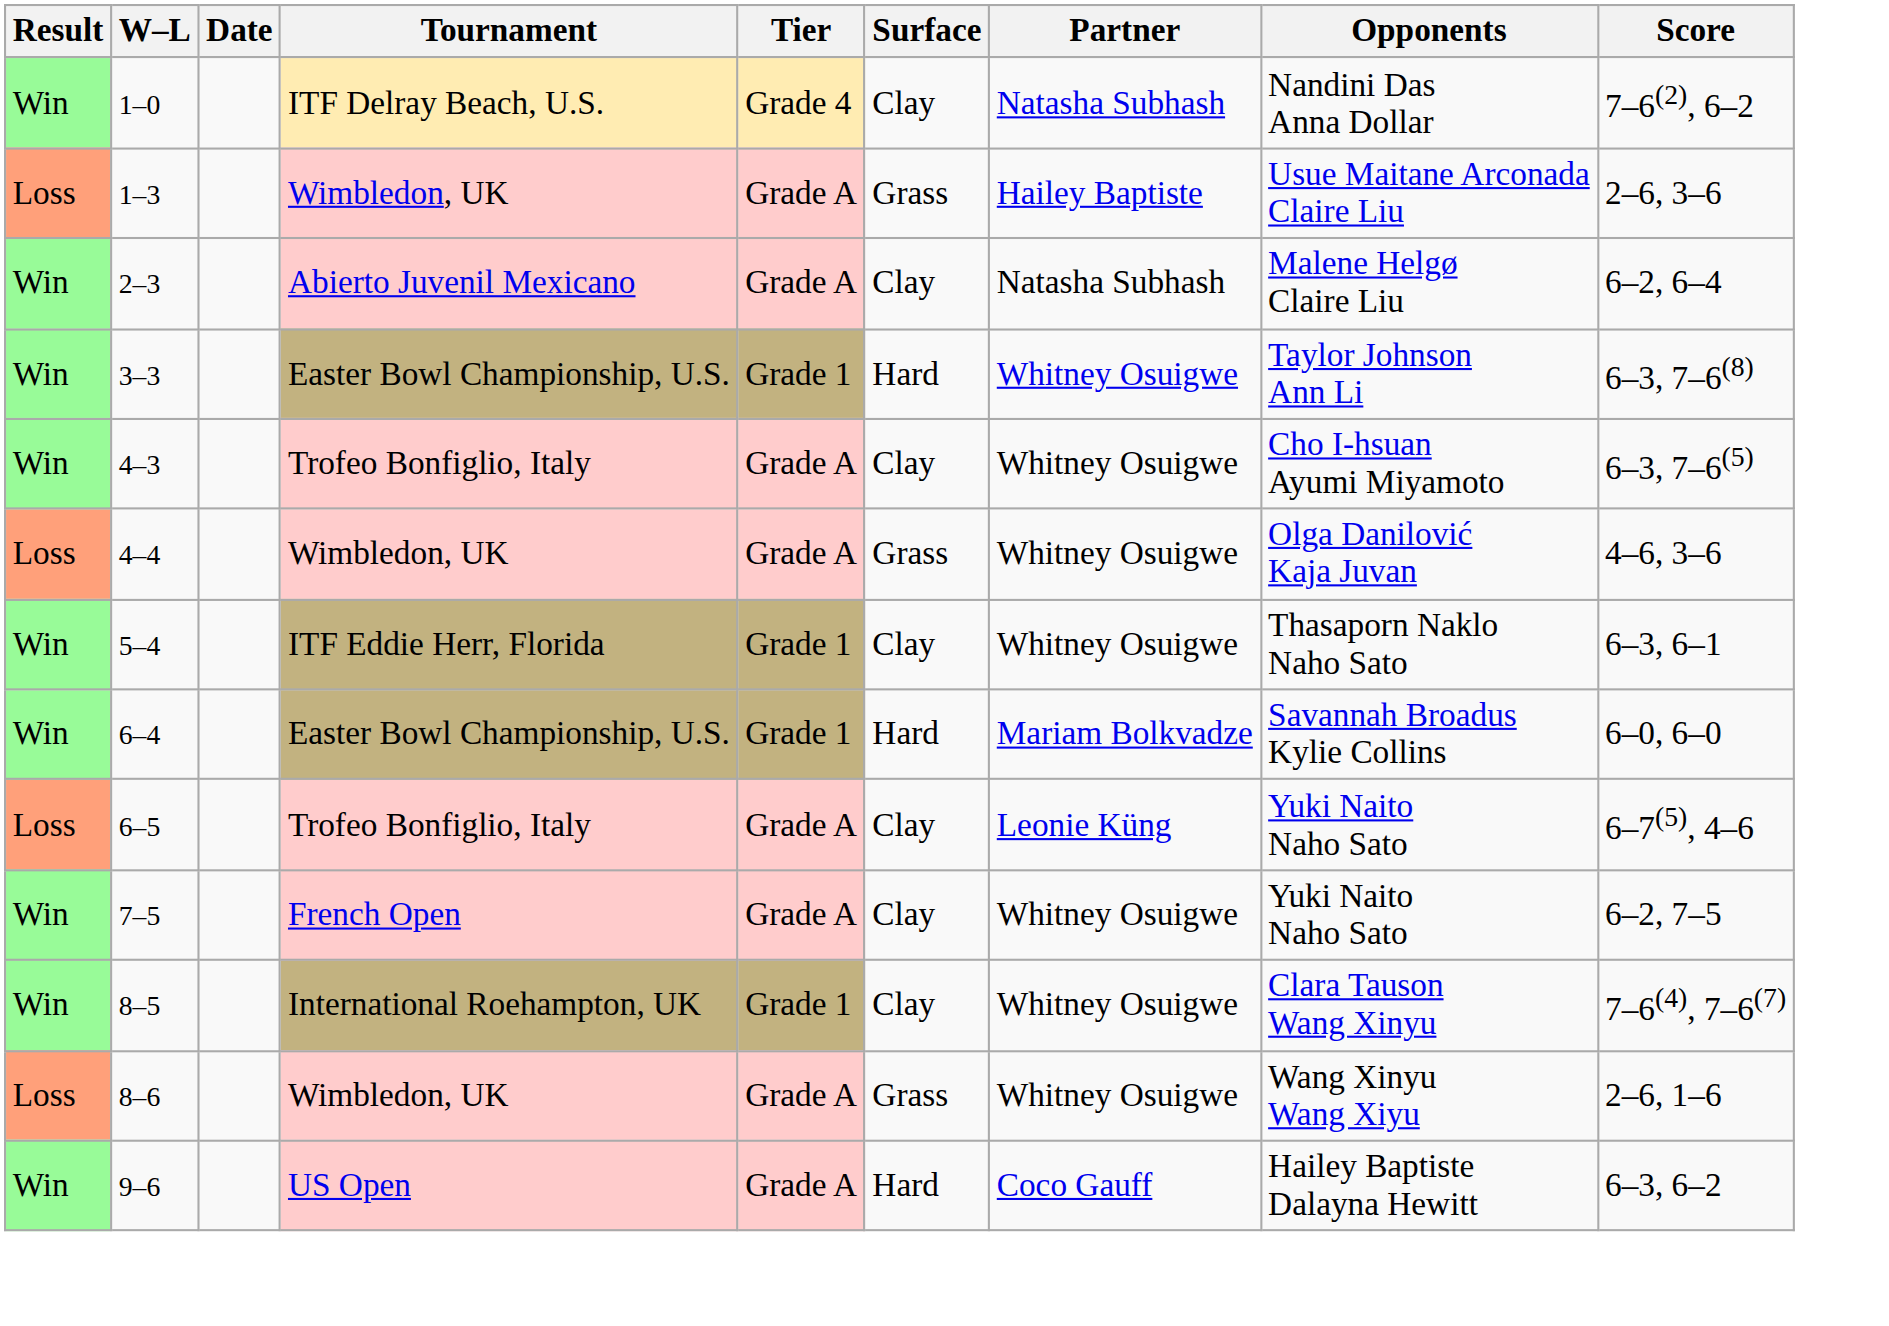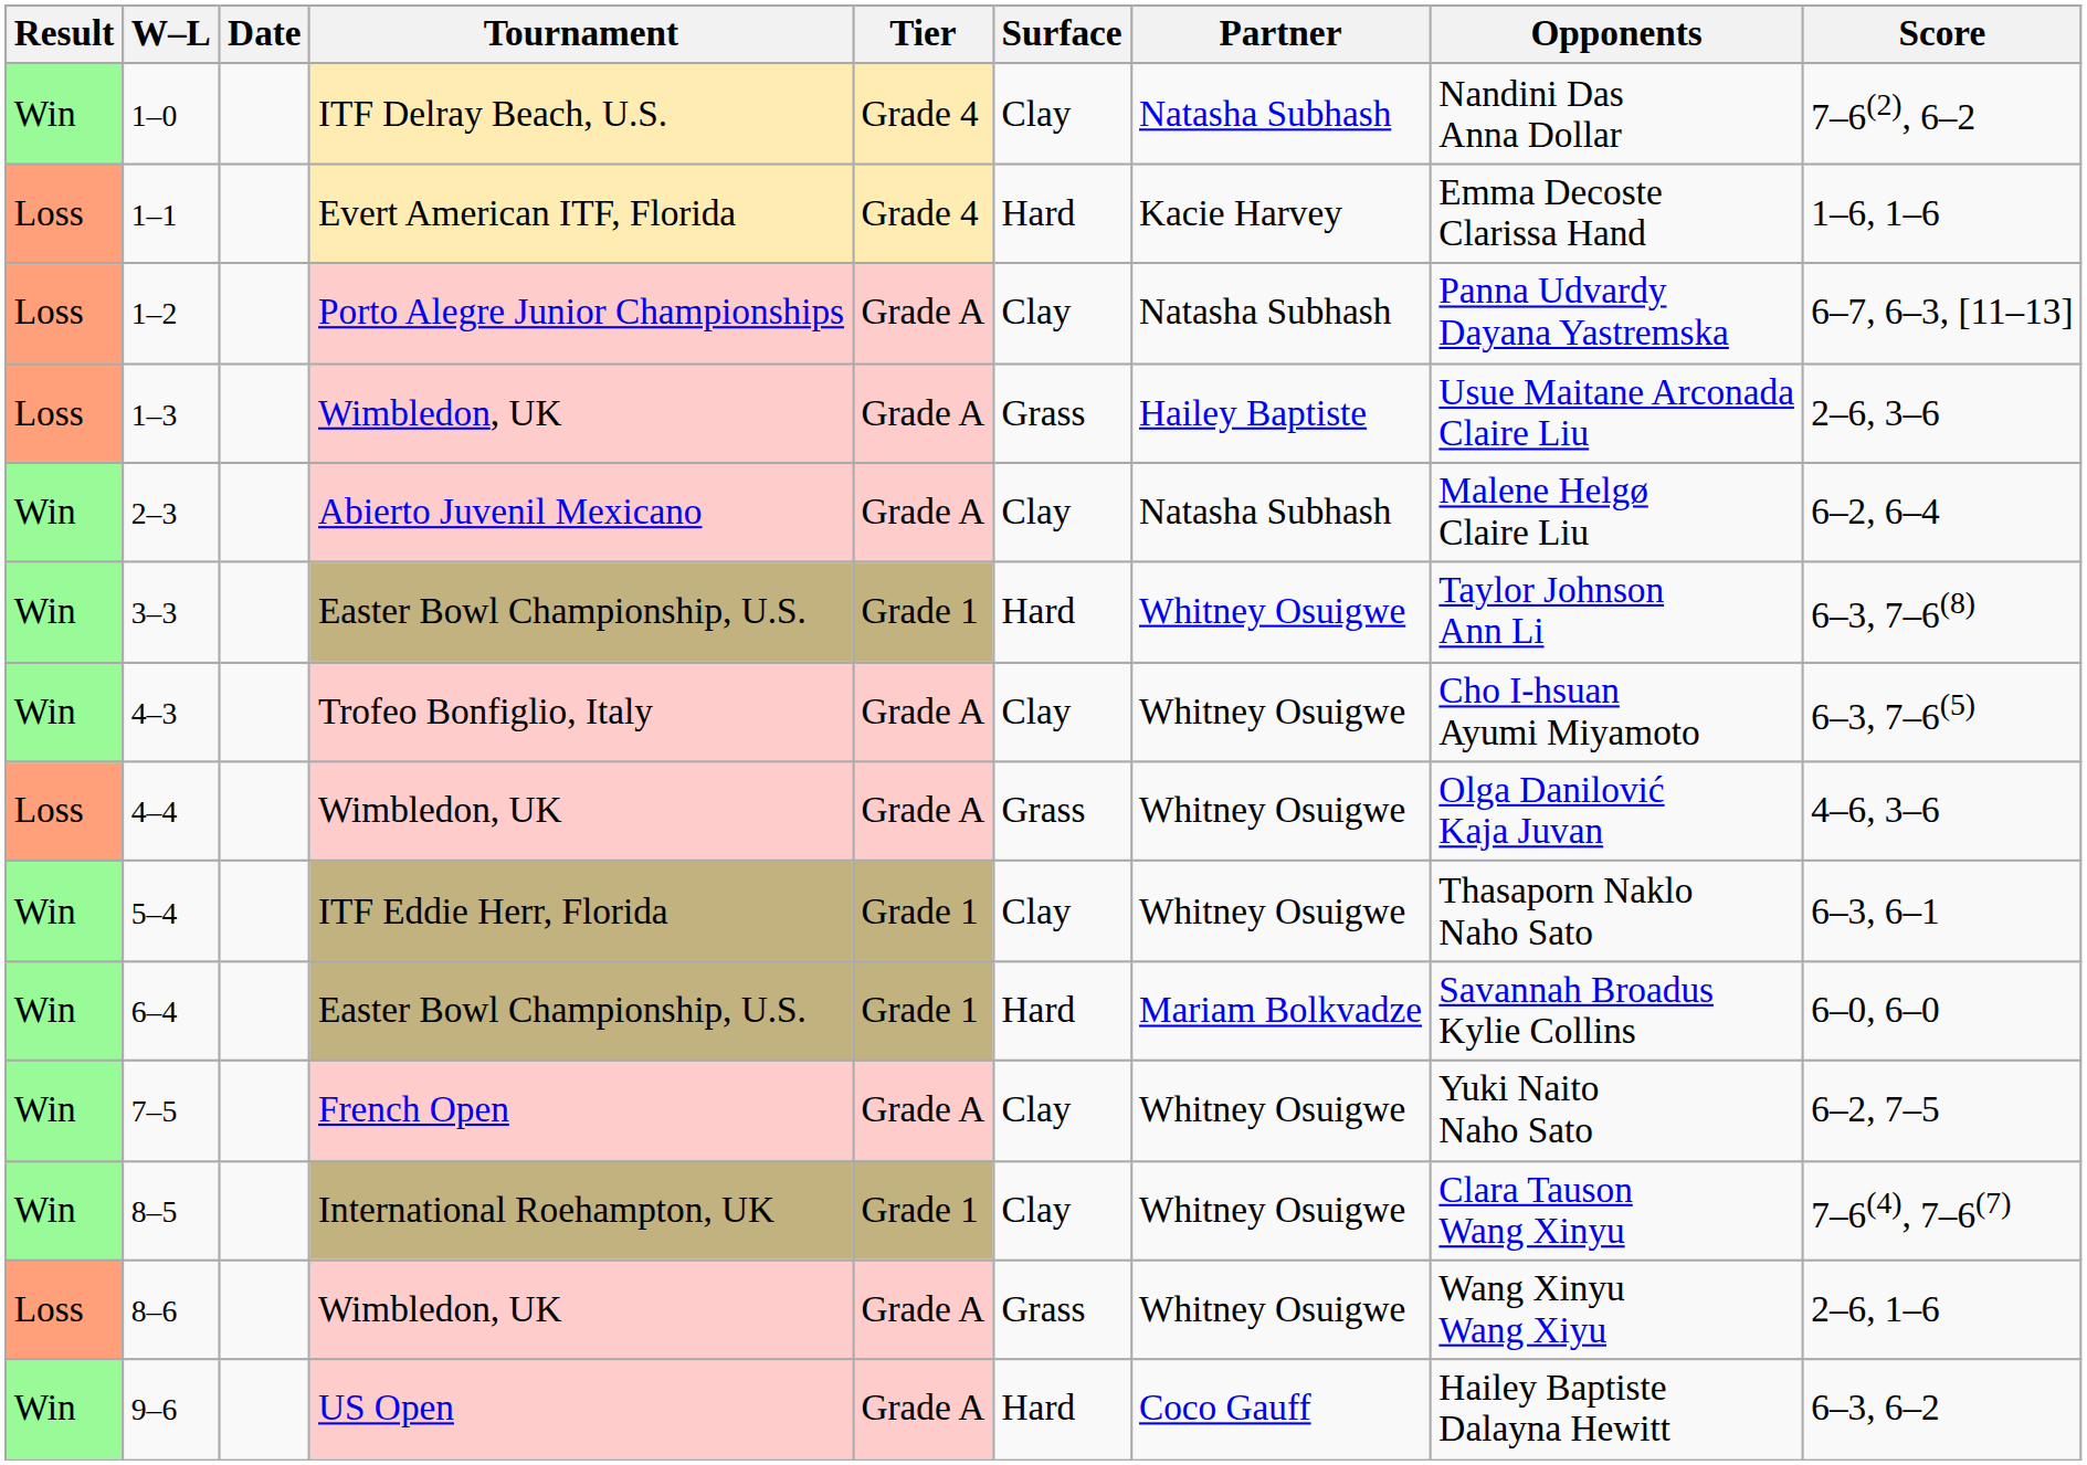+ row: Loss | 1–1 | Evert American ITF, Florida | Grade 4 | Hard | Kacie Harvey | Emma Decoste Clarissa Hand | 1–6, 1–6
+ row: Loss | 1–2 | Porto Alegre Junior Championships | Grade A | Clay | Natasha Subhash | Panna Udvardy Dayana Yastremska | 6–7, 6–3, [11–13]
- row: Loss | 6–5 | Trofeo Bonfiglio, Italy | Grade A | Clay | Leonie Küng | Yuki Naito Naho Sato | 6–7(5), 4–6
